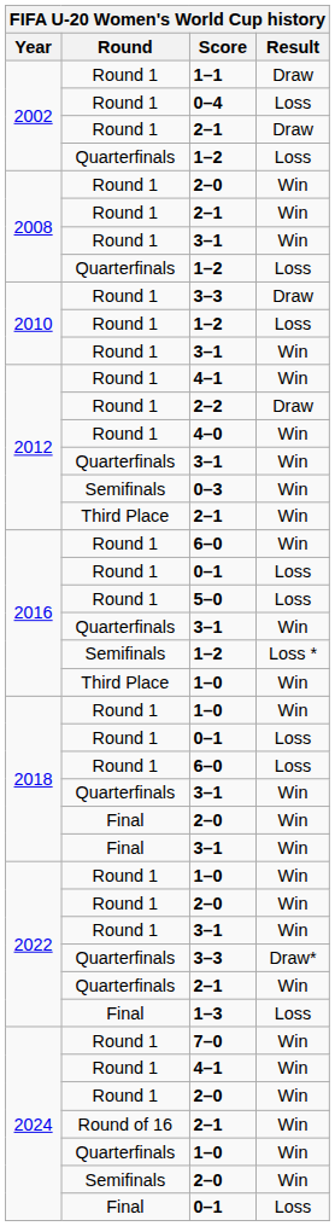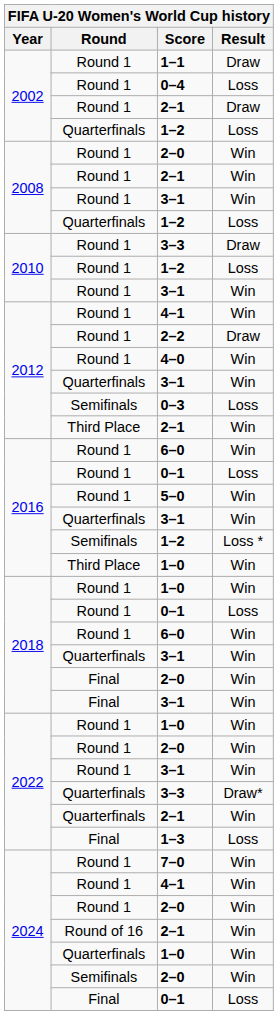0–3 | Result: Win -> Loss
5–0 | Result: Loss -> Win
2018 / 6–0 | Result: Loss -> Win
